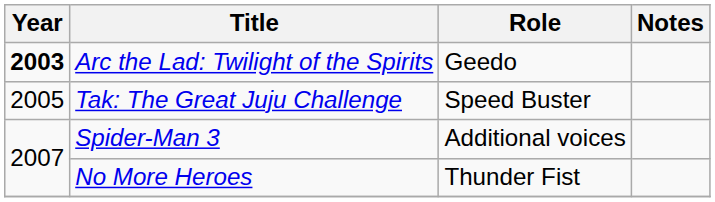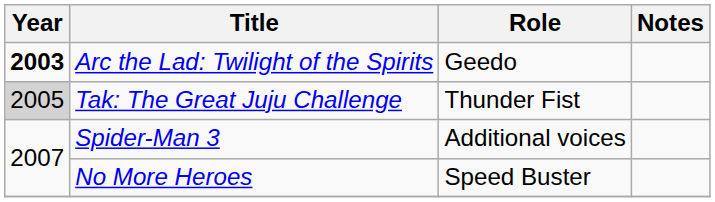Tak: The Great Juju Challenge | Year: no background -> lightgrey background
Tak: The Great Juju Challenge | Role: Speed Buster -> Thunder Fist
No More Heroes | Role: Thunder Fist -> Speed Buster
